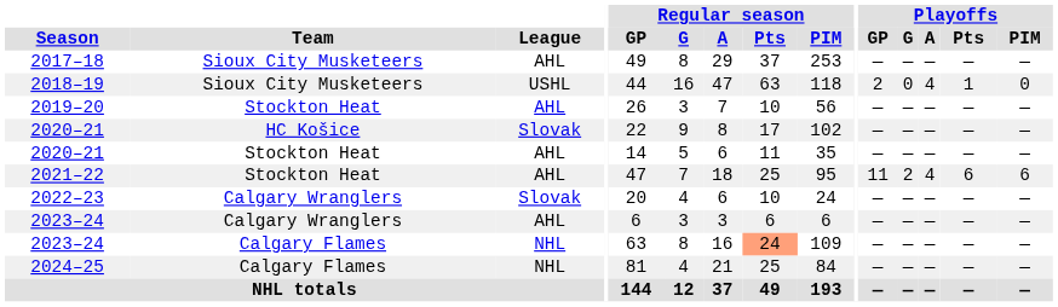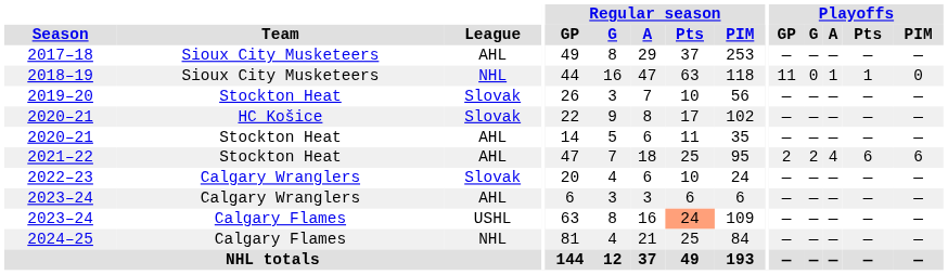2018–19 | League: USHL -> NHL
2018–19 | Playoffs / GP: 2 -> 11
2018–19 | Playoffs / A: 4 -> 1
2019–20 | League: AHL -> Slovak
2021–22 | Playoffs / GP: 11 -> 2
2023–24 / Calgary Flames | League: NHL -> USHL
